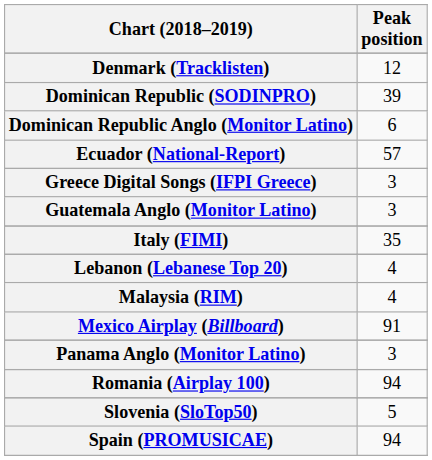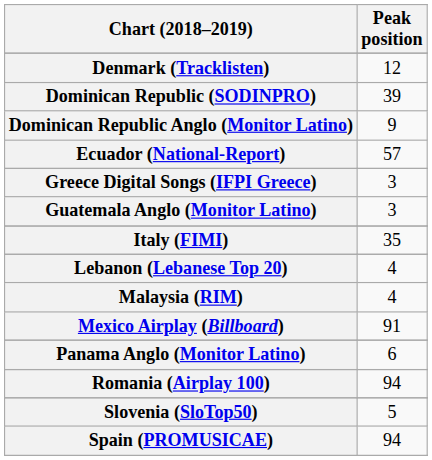Dominican Republic Anglo (Monitor Latino) | Peak position: 6 -> 9
Panama Anglo (Monitor Latino) | Peak position: 3 -> 6
